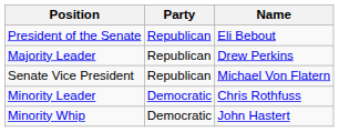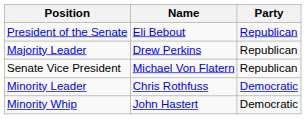columns swapped: Name <-> Party
